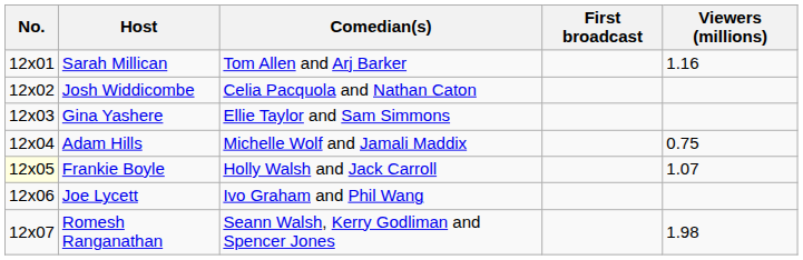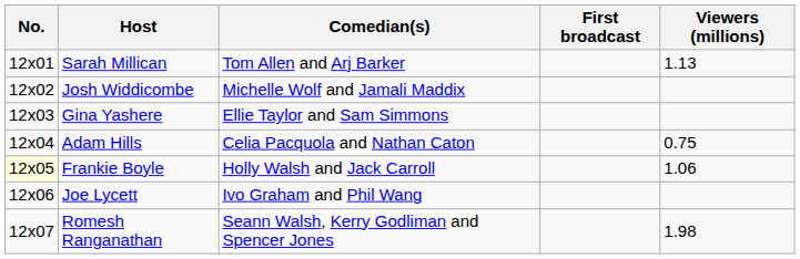Sarah Millican | Viewers (millions): 1.16 -> 1.13
Josh Widdicombe | Comedian(s): Celia Pacquola and Nathan Caton -> Michelle Wolf and Jamali Maddix
Adam Hills | Comedian(s): Michelle Wolf and Jamali Maddix -> Celia Pacquola and Nathan Caton
Frankie Boyle | Viewers (millions): 1.07 -> 1.06
